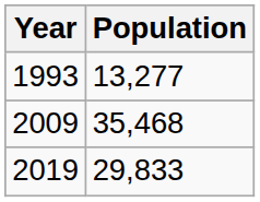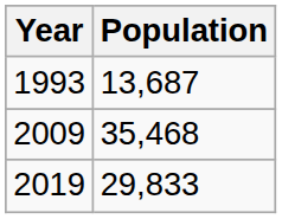1993 | Population: 13,277 -> 13,687
